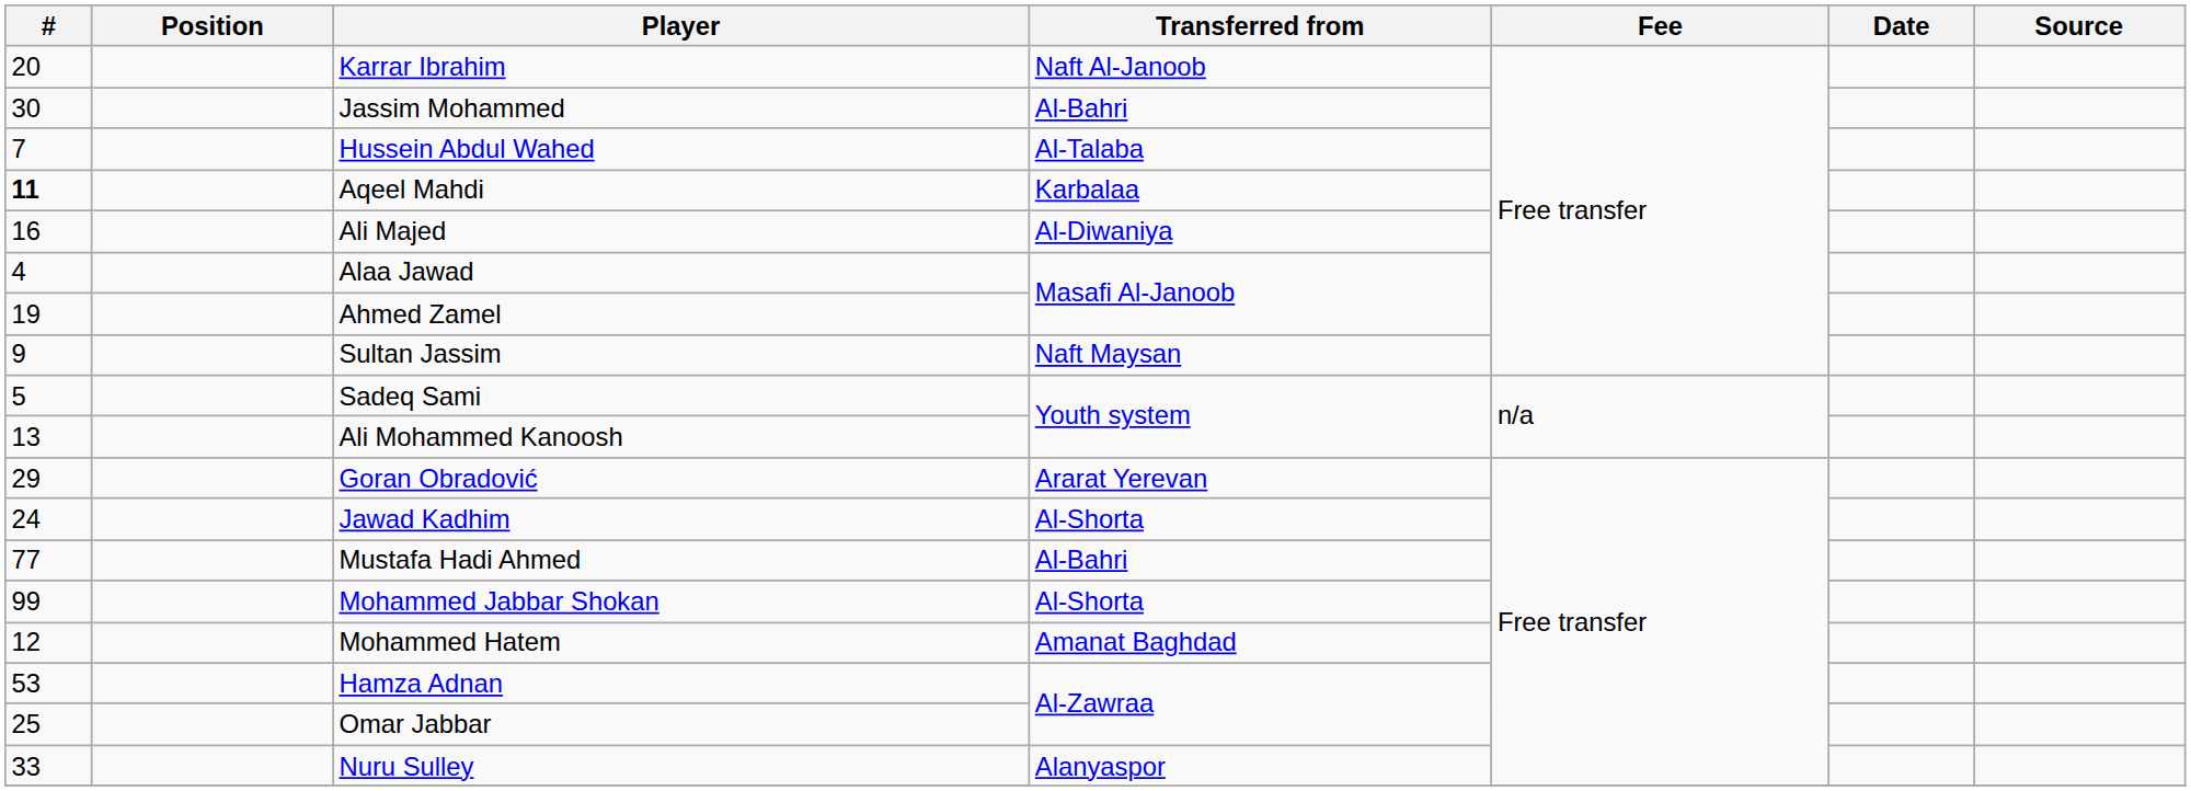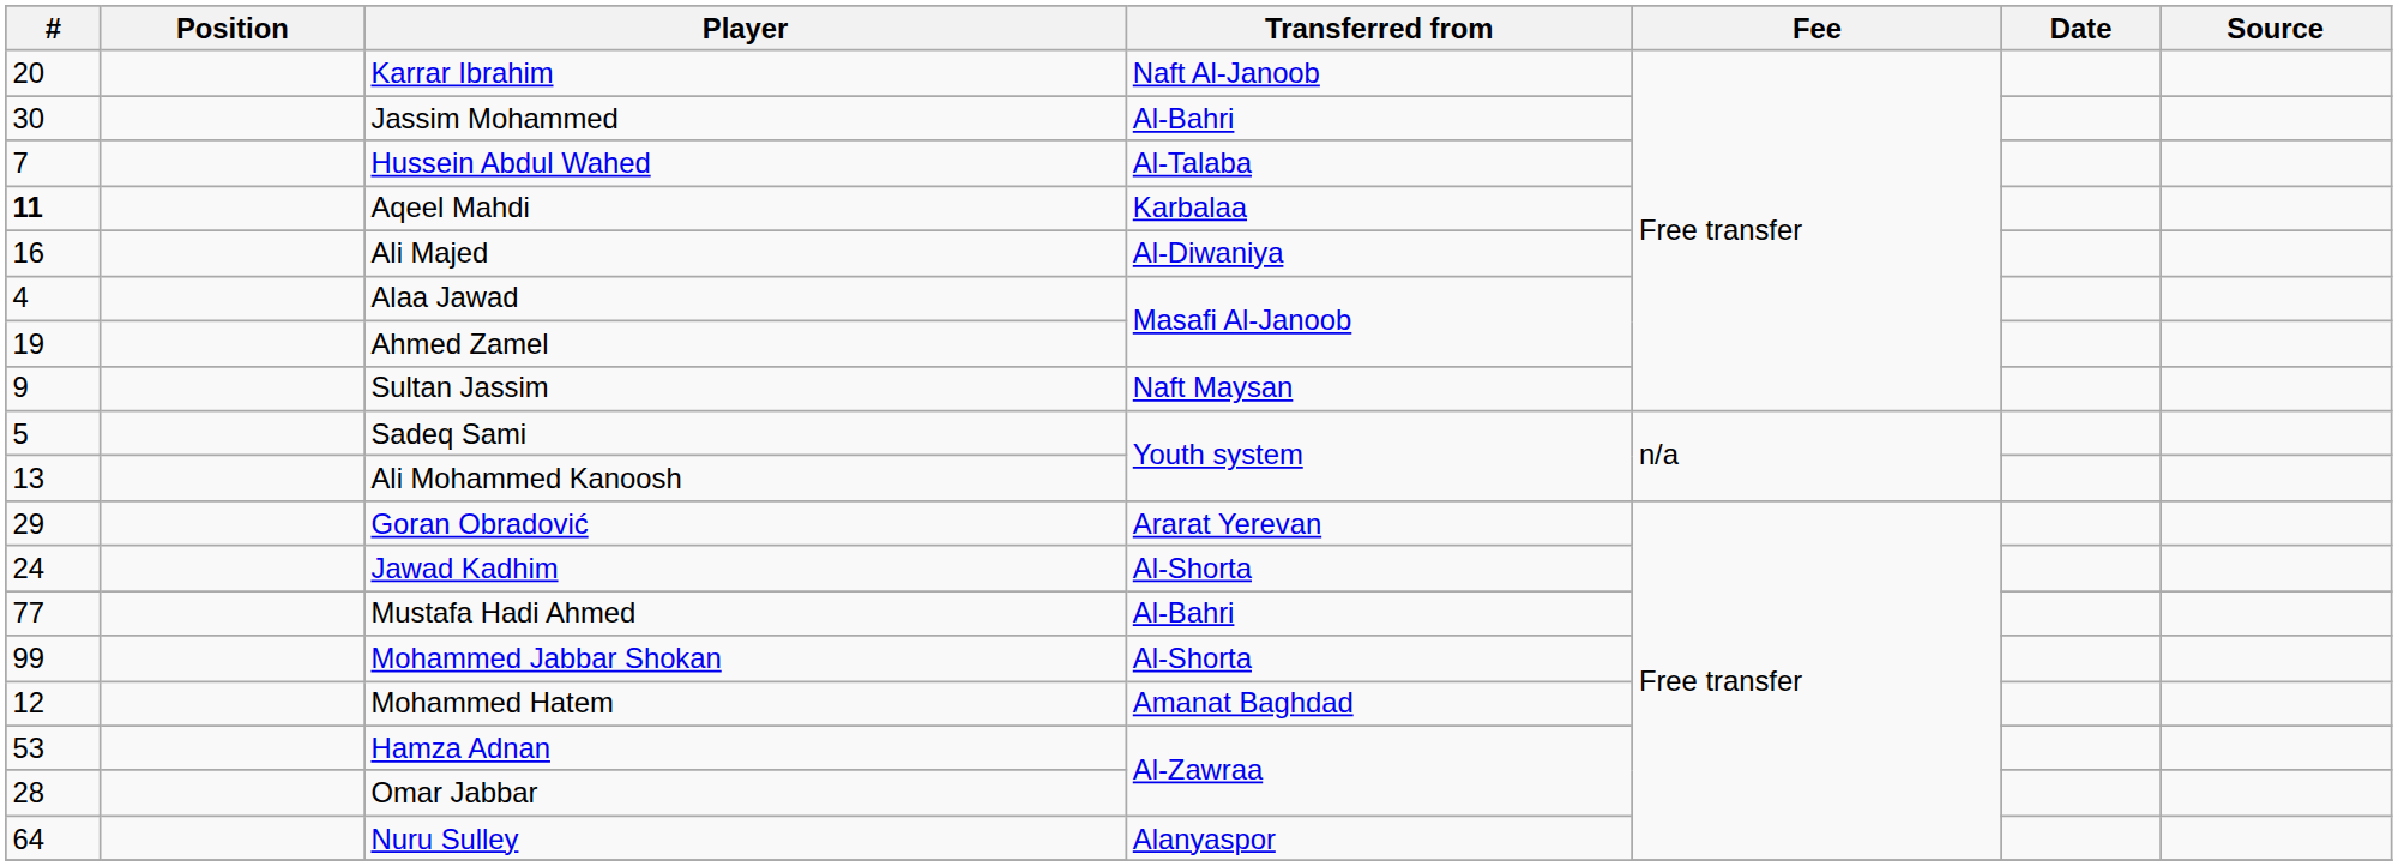Omar Jabbar | #: 25 -> 28
Nuru Sulley | #: 33 -> 64
